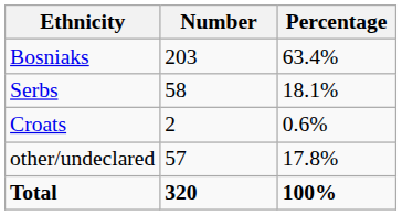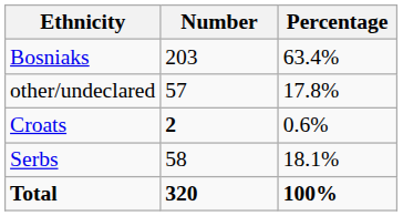rows swapped: Serbs <-> other/undeclared
Croats | Number: normal -> bold
